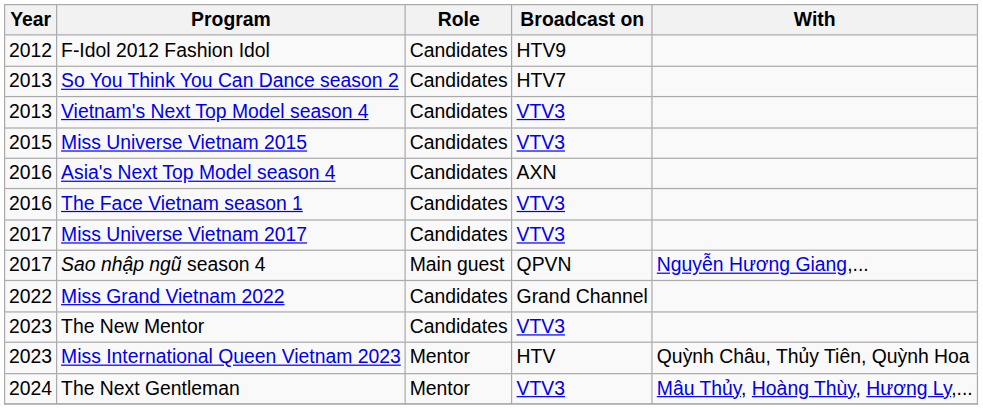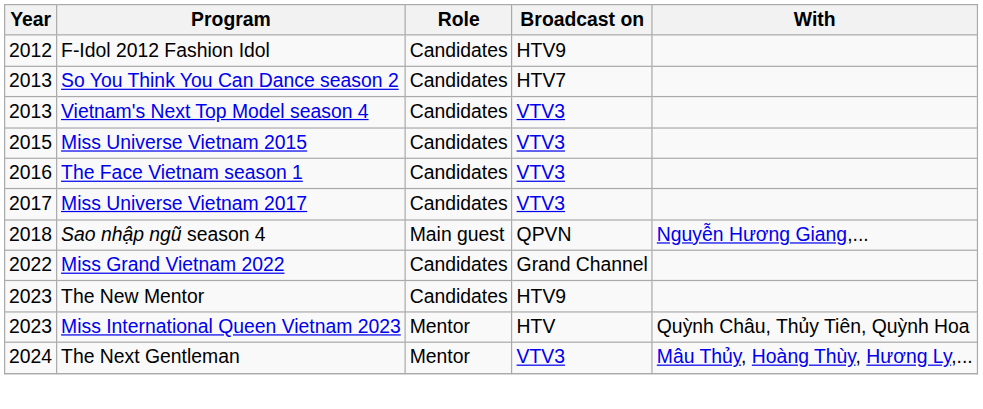- row: 2016 | Asia's Next Top Model season 4 | Candidates | AXN
Sao nhập ngũ season 4 | Year: 2017 -> 2018
The New Mentor | Broadcast on: VTV3 -> HTV9
